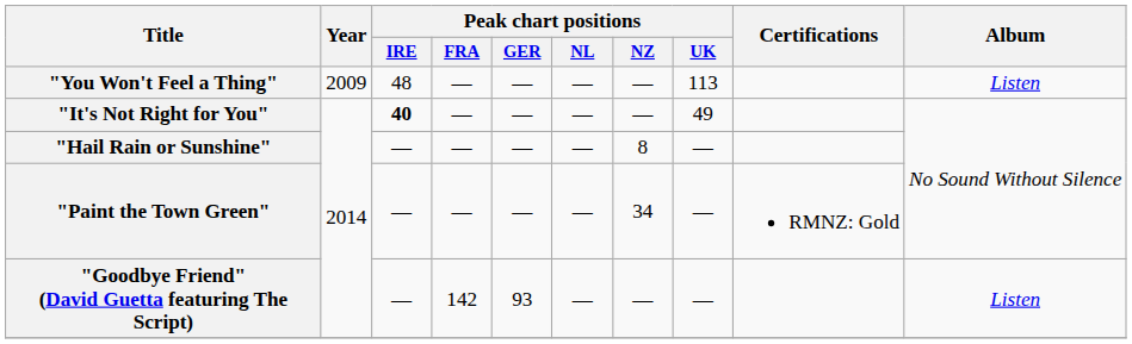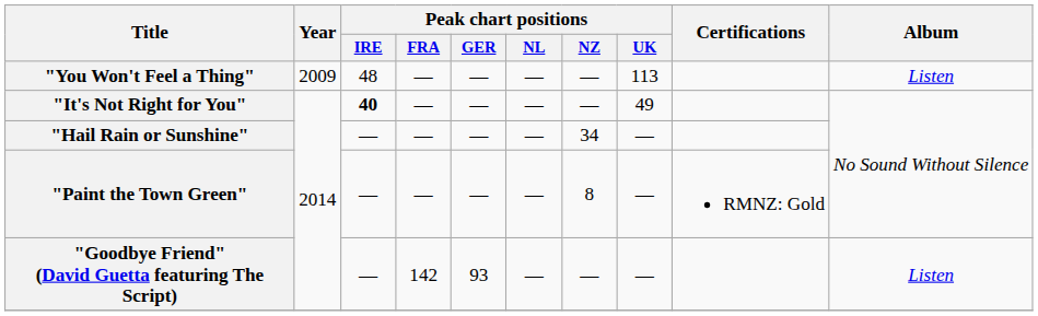"Hail Rain or Sunshine" | Peak chart positions / NZ: 8 -> 34
"Paint the Town Green" | Peak chart positions / NZ: 34 -> 8
